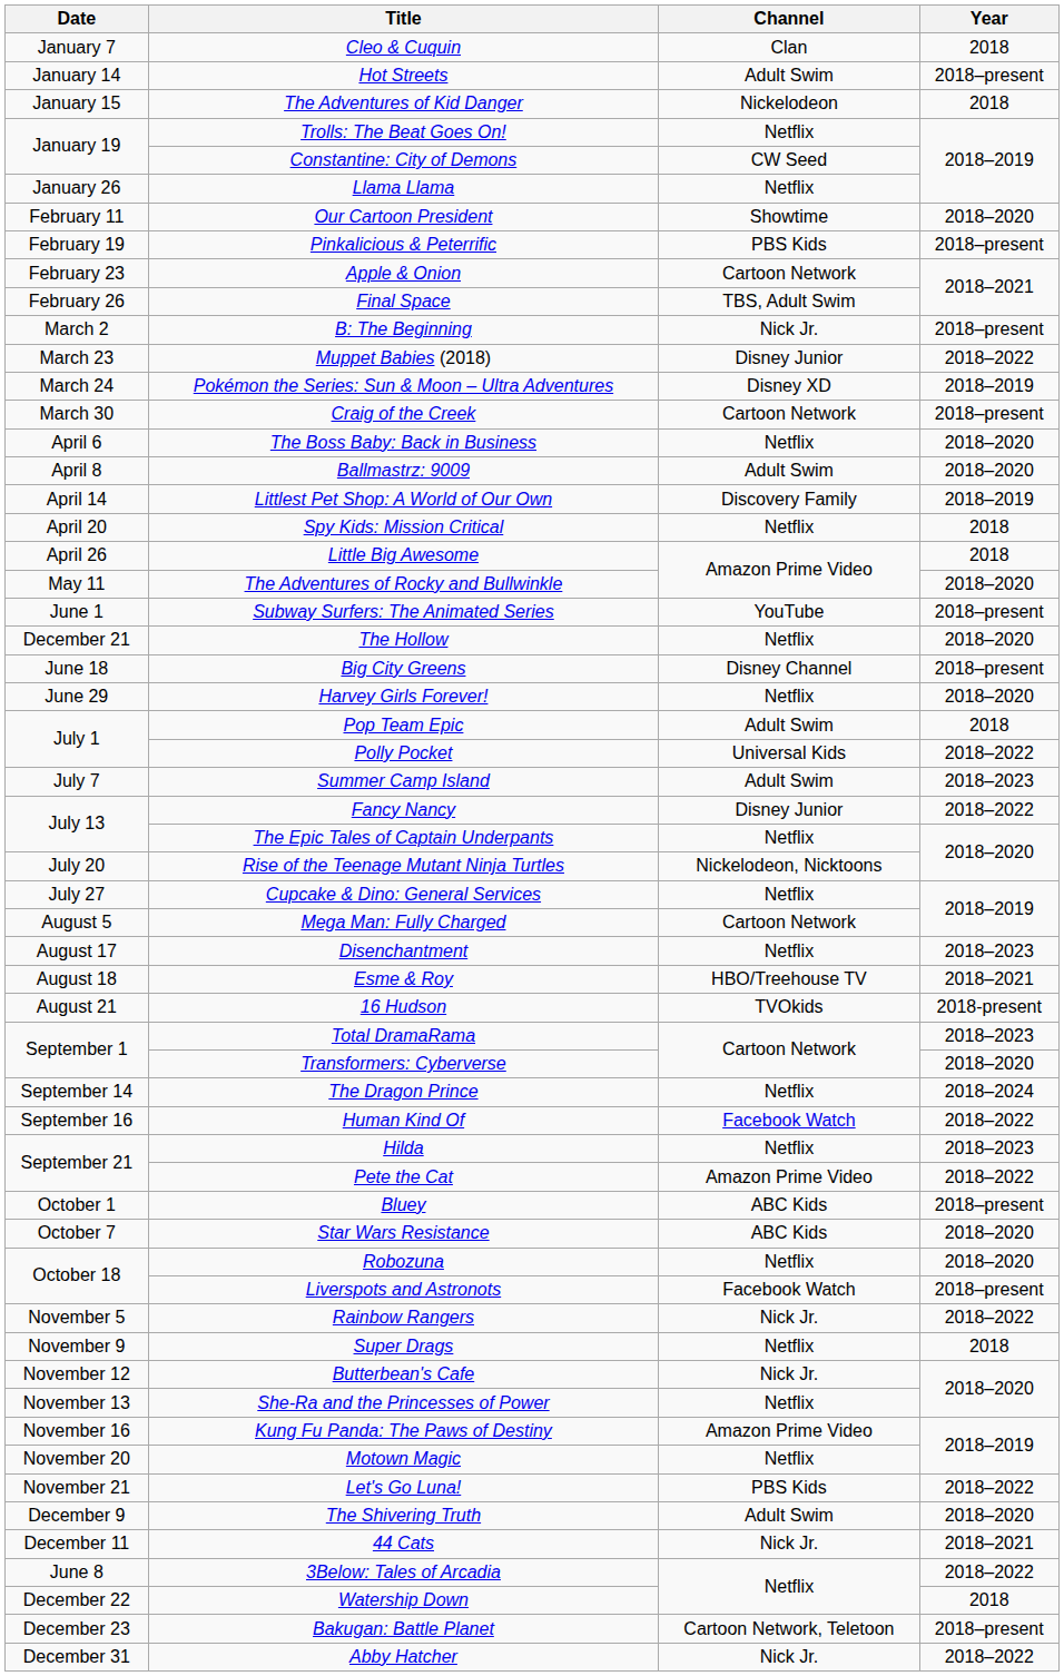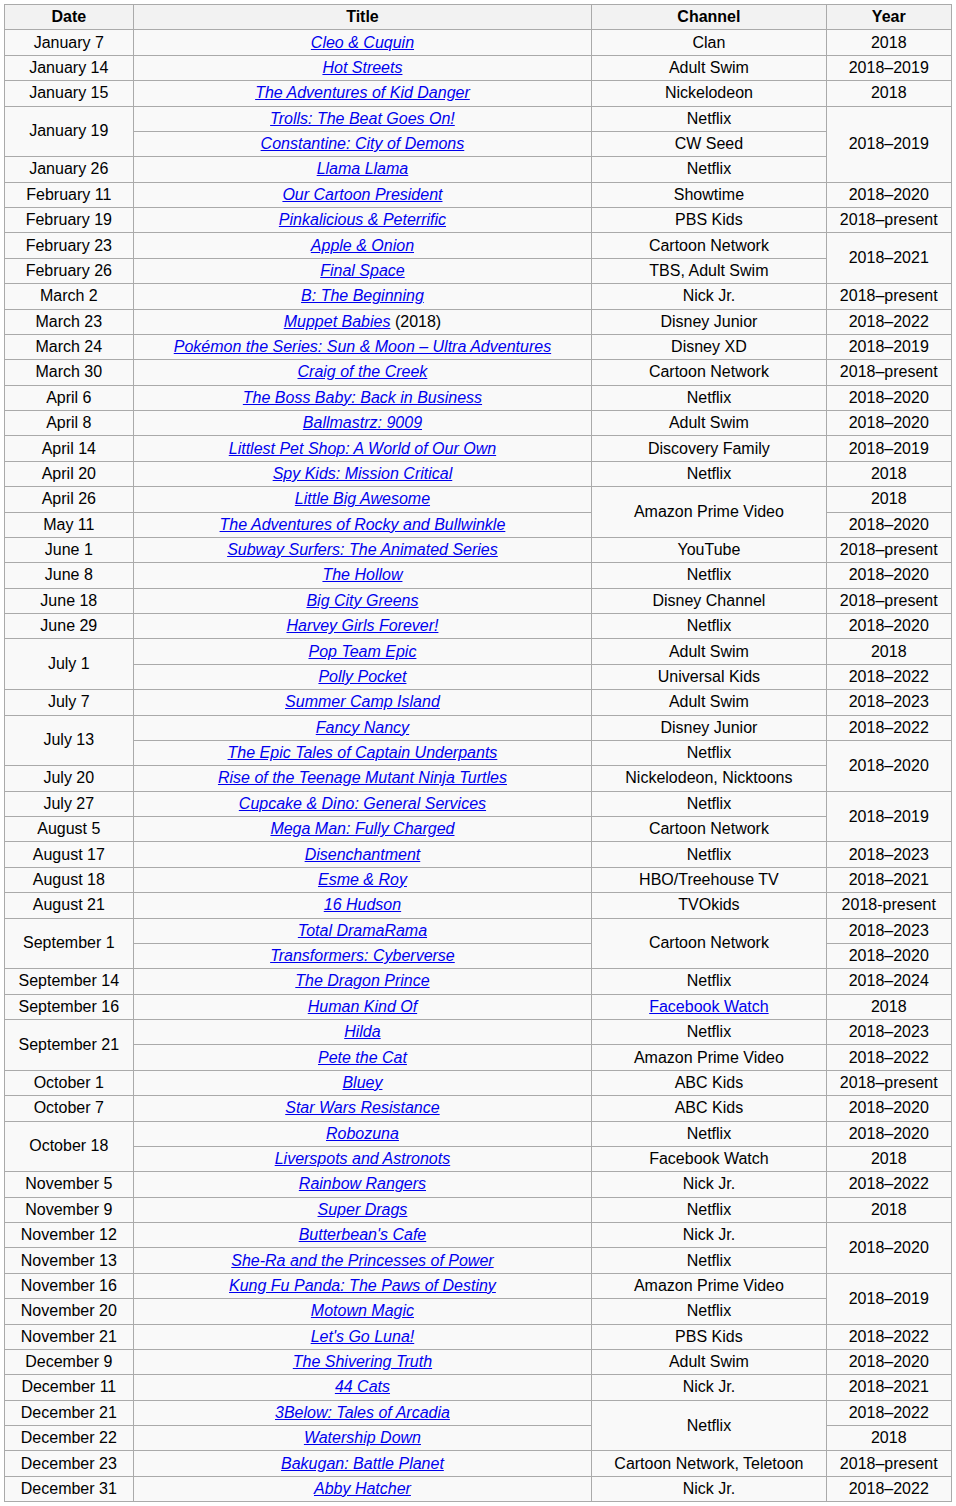Hot Streets | Year: 2018–present -> 2018–2019
The Hollow | Date: December 21 -> June 8
Human Kind Of | Year: 2018–2022 -> 2018
Liverspots and Astronots | Year: 2018–present -> 2018
3Below: Tales of Arcadia | Date: June 8 -> December 21
